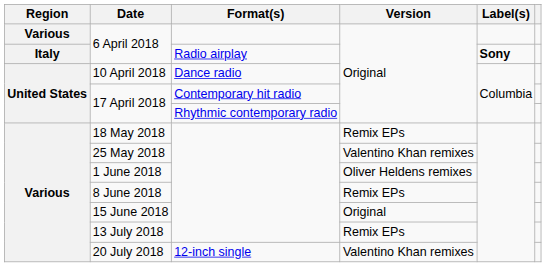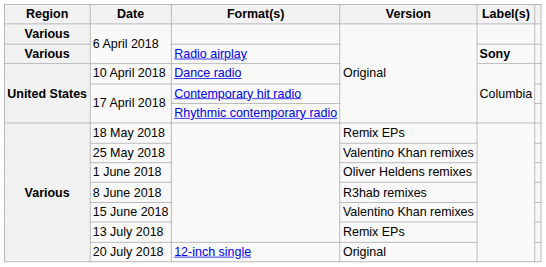6 April 2018 / Radio airplay | Region: Italy -> Various
8 June 2018 | Version: Remix EPs -> R3hab remixes
15 June 2018 | Version: Original -> Valentino Khan remixes
20 July 2018 | Version: Valentino Khan remixes -> Original
